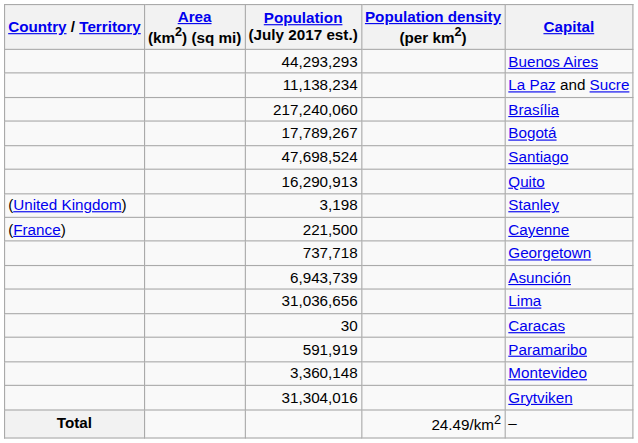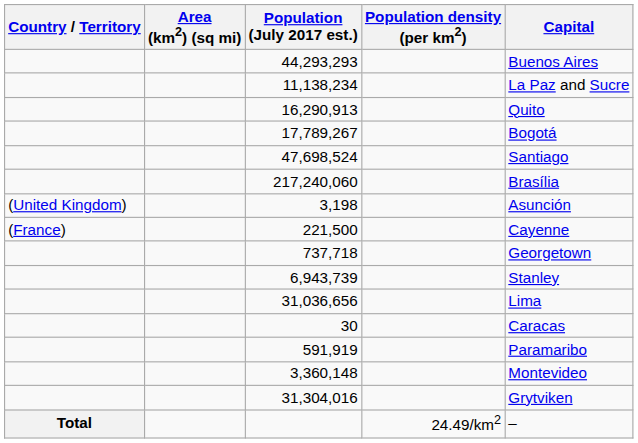rows swapped: 217,240,060 <-> 16,290,913
3,198 | Capital: Stanley -> Asunción
6,943,739 | Capital: Asunción -> Stanley
